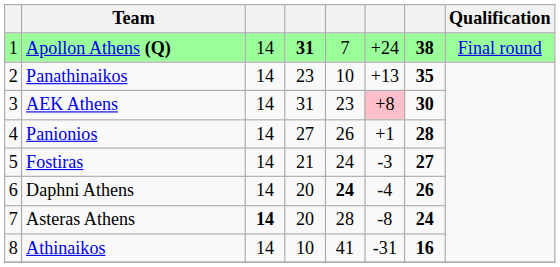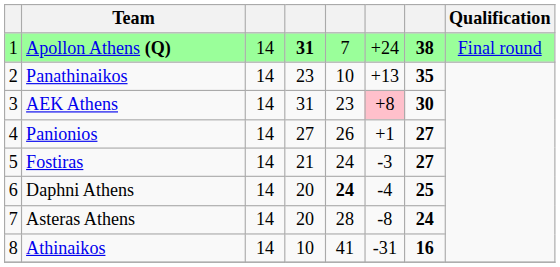Panionios | column 7: 28 -> 27
Daphni Athens | column 7: 26 -> 25
Asteras Athens | column 3: bold -> normal
